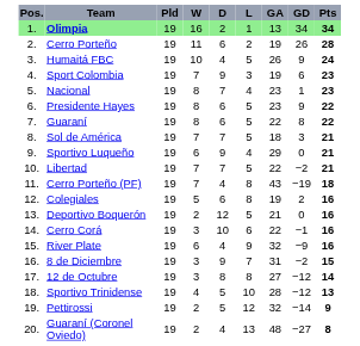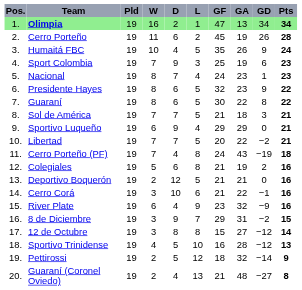+ column: GF | 47 | 45 | 35 | 25 | 24 | 32 | 30 | 21 | 29 | 20 | 24 | 21 | 21 | 21 | 23 | 29 | 15 | 16 | 18 | 21
